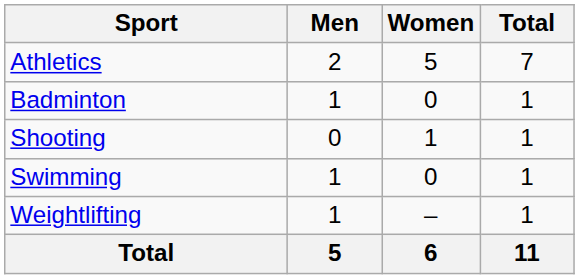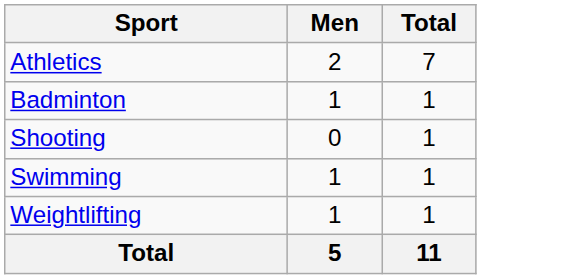- column: Women | 5 | 0 | 1 | 0 | – | 6
